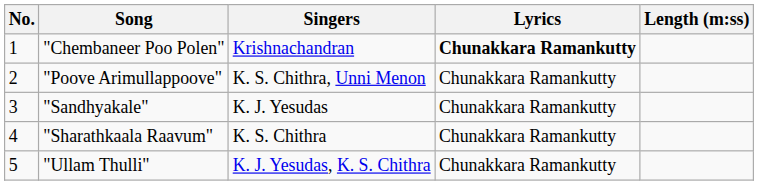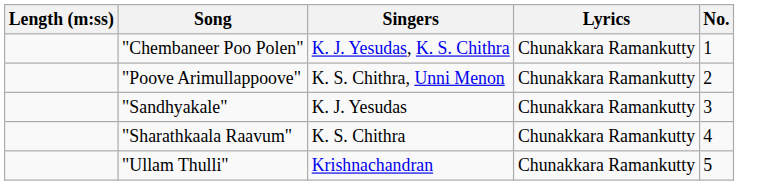columns swapped: No. <-> Length (m:ss)
"Chembaneer Poo Polen" | Singers: Krishnachandran -> K. J. Yesudas, K. S. Chithra
"Chembaneer Poo Polen" | Lyrics: bold -> normal
"Ullam Thulli" | Singers: K. J. Yesudas, K. S. Chithra -> Krishnachandran
